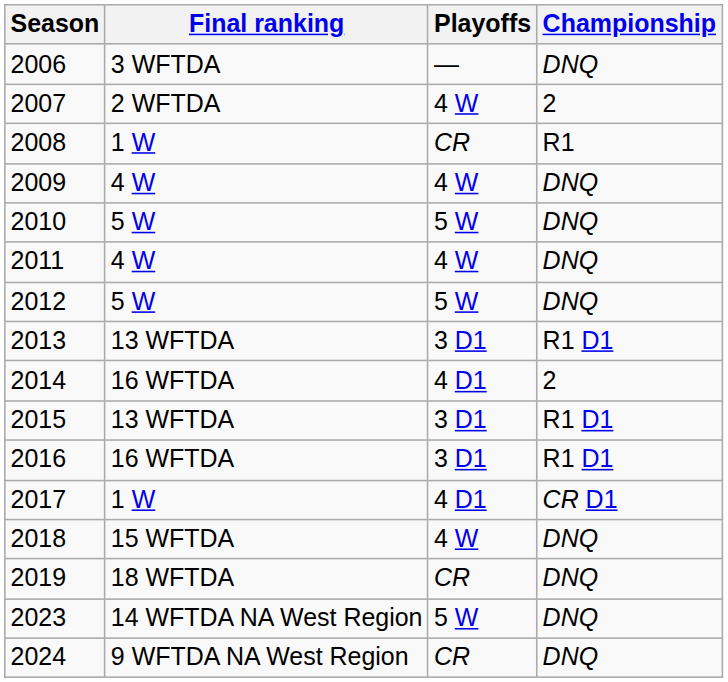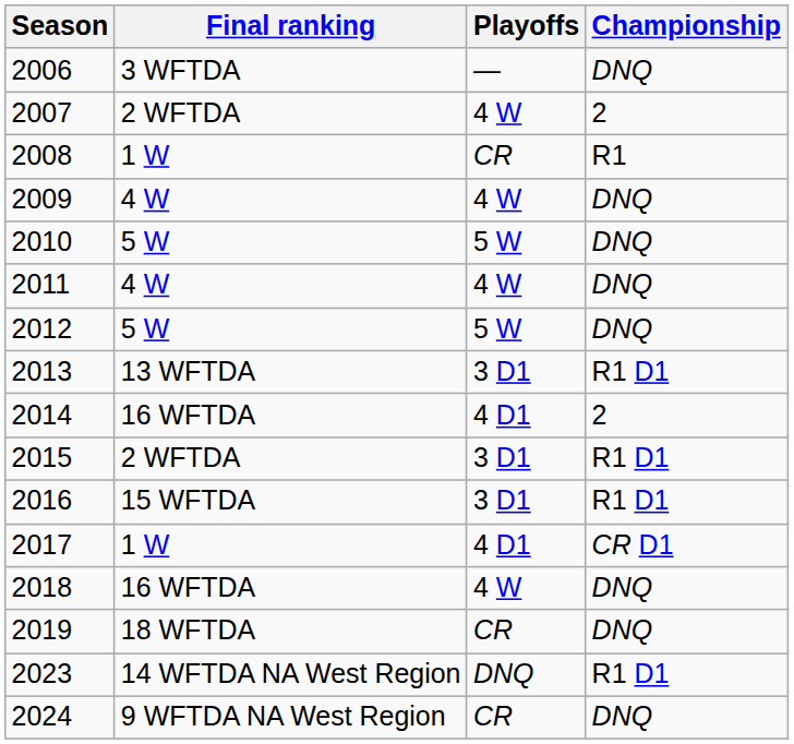2015 | Final ranking: 13 WFTDA -> 2 WFTDA
2016 | Final ranking: 16 WFTDA -> 15 WFTDA
2018 | Final ranking: 15 WFTDA -> 16 WFTDA
2023 | Playoffs: 5 W -> DNQ
2023 | Championship: DNQ -> R1 D1
